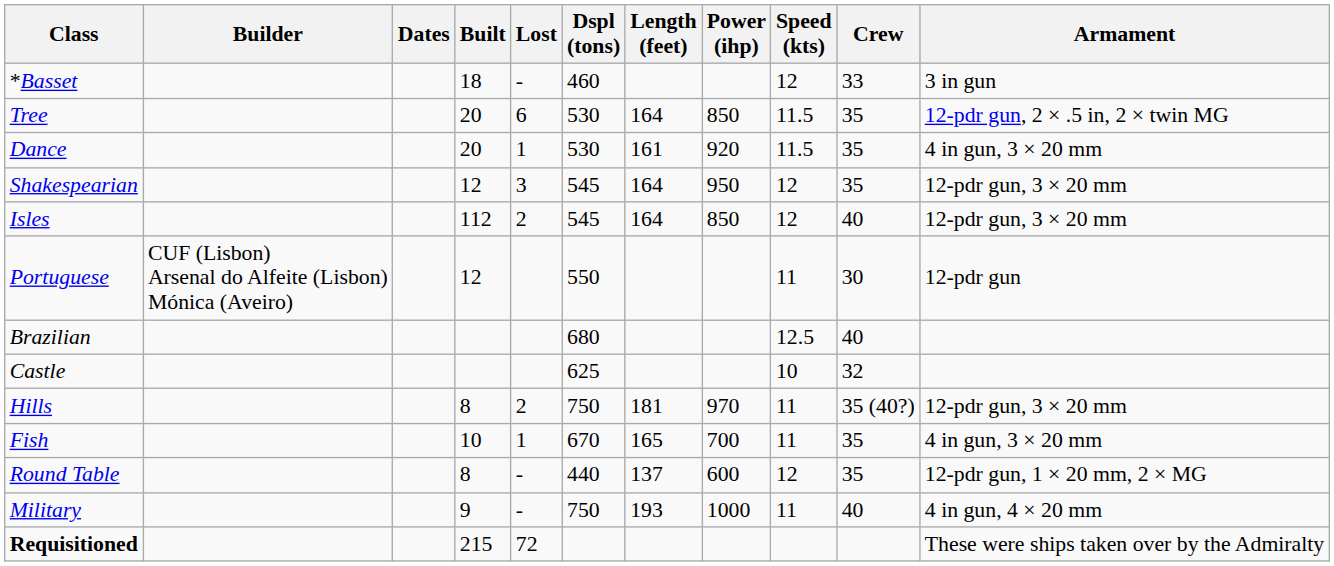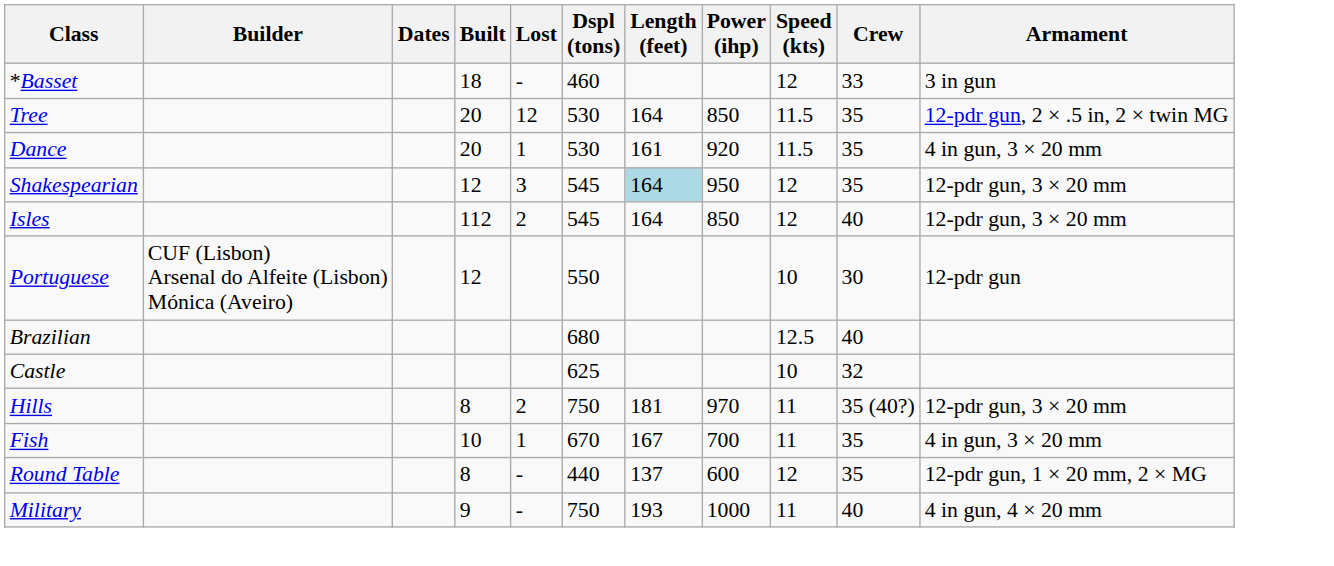Tree | Lost: 6 -> 12
Shakespearian | Length (feet): no background -> lightblue background
Portuguese | Speed (kts): 11 -> 10
Fish | Length (feet): 165 -> 167
- row: Requisitioned | 215 | 72 | These were ships taken over by the Admiralty
